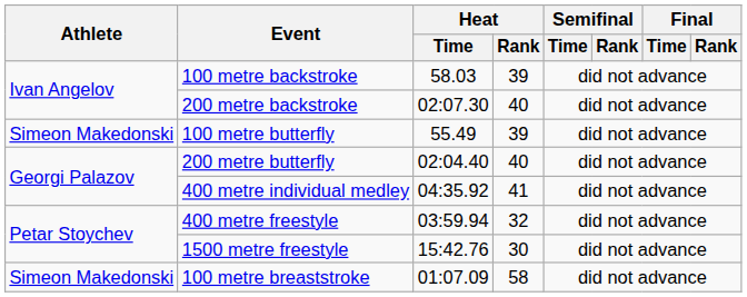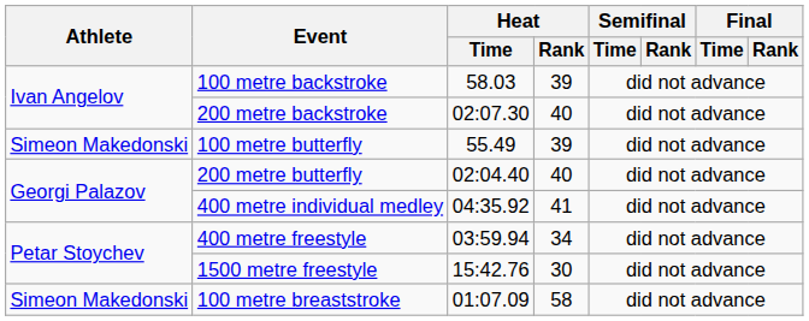400 metre freestyle | Heat / Rank: 32 -> 34
